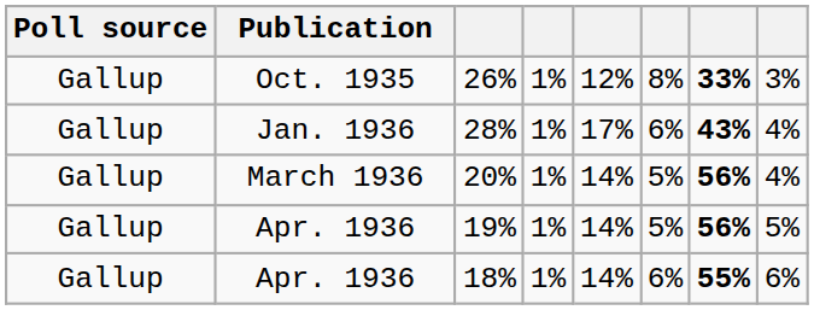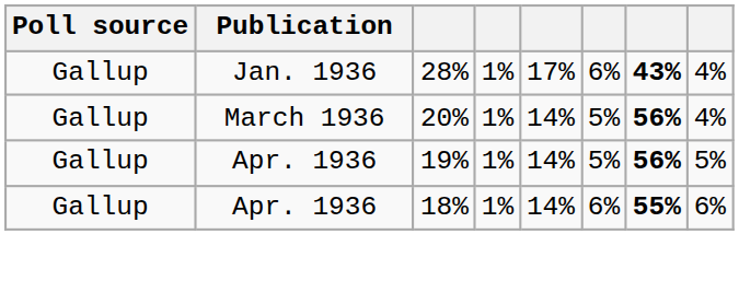- row: Gallup | Oct. 1935 | 26% | 1% | 12% | 8% | 33% | 3%
